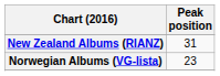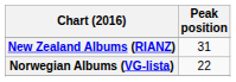Norwegian Albums (VG-lista) | Peak position: 23 -> 22
